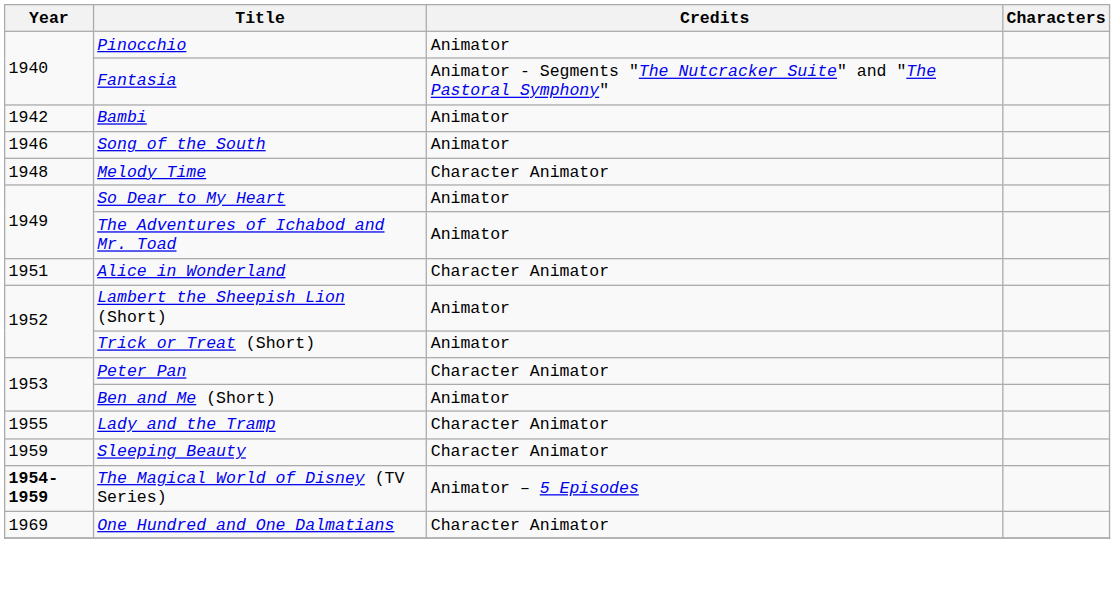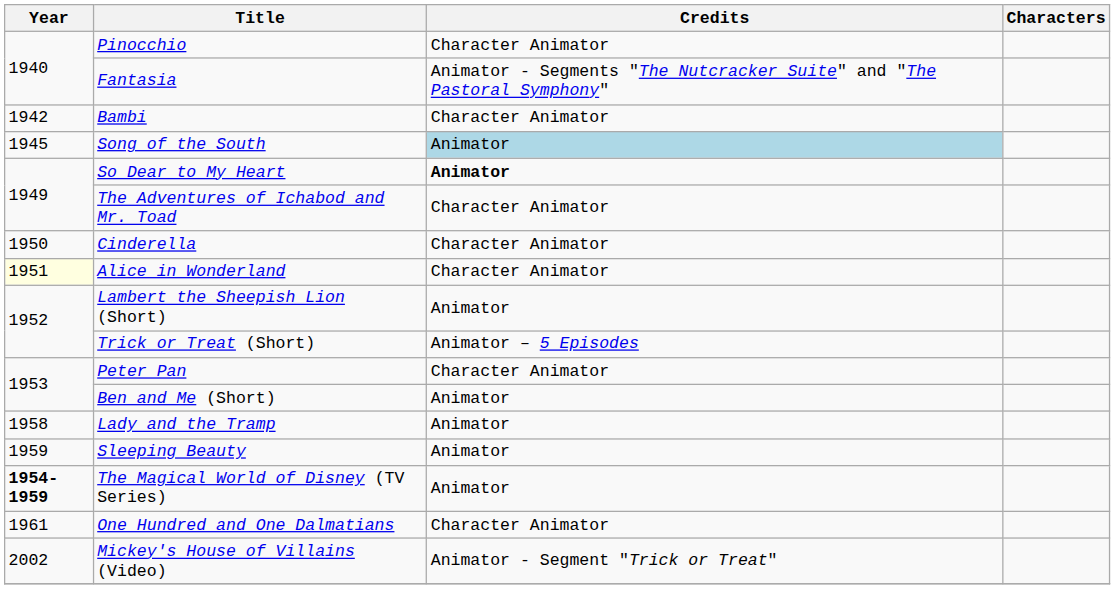Pinocchio | Credits: Animator -> Character Animator
Bambi | Credits: Animator -> Character Animator
Song of the South | Year: 1946 -> 1945
Song of the South | Credits: no background -> lightblue background
- row: 1948 | Melody Time | Character Animator
So Dear to My Heart | Credits: normal -> bold
The Adventures of Ichabod and Mr. Toad | Credits: Animator -> Character Animator
+ row: 1950 | Cinderella | Character Animator
Alice in Wonderland | Year: no background -> lightyellow background
Trick or Treat (Short) | Credits: Animator -> Animator – 5 Episodes
Lady and the Tramp | Year: 1955 -> 1958
Lady and the Tramp | Credits: Character Animator -> Animator
Sleeping Beauty | Credits: Character Animator -> Animator
The Magical World of Disney (TV Series) | Credits: Animator – 5 Episodes -> Animator
One Hundred and One Dalmatians | Year: 1969 -> 1961
+ row: 2002 | Mickey's House of Villains (Video) | Animator - Segment "Trick or Treat"
